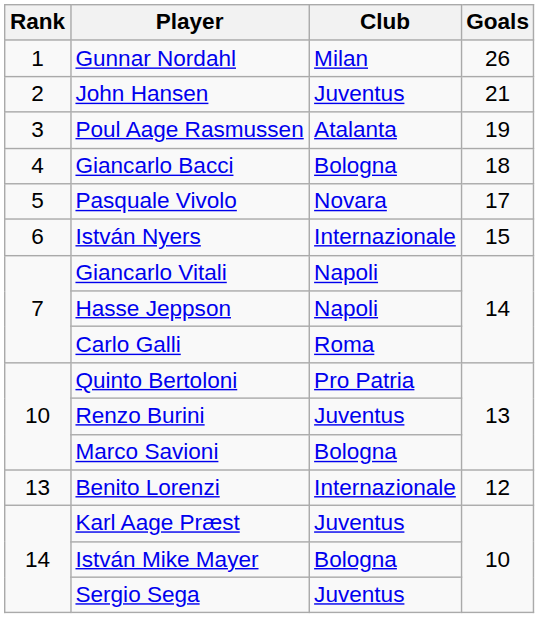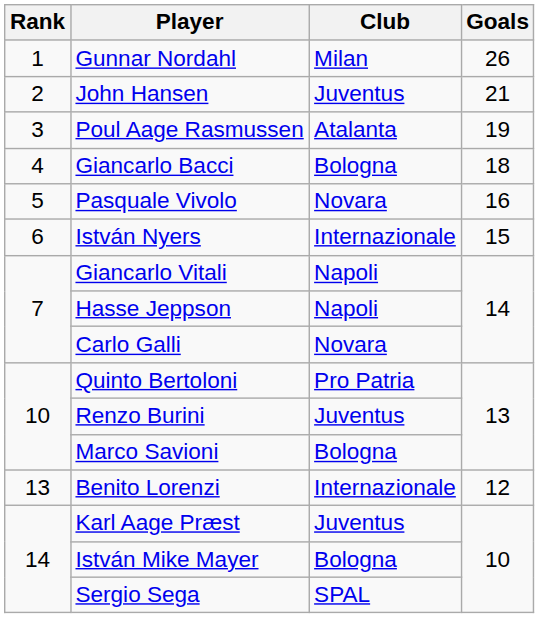Pasquale Vivolo | Goals: 17 -> 16
Carlo Galli | Club: Roma -> Novara
Sergio Sega | Club: Juventus -> SPAL
